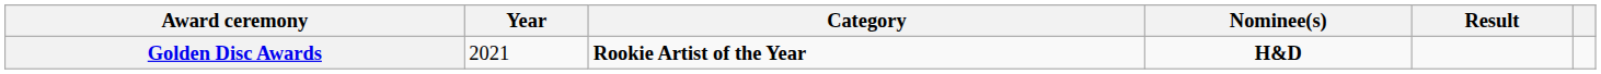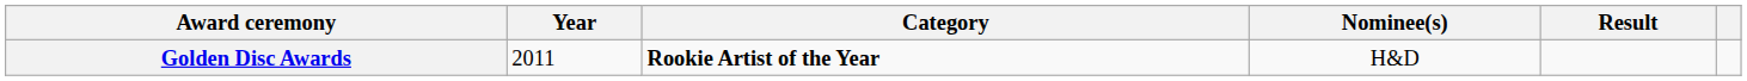Golden Disc Awards | Year: 2021 -> 2011
Golden Disc Awards | Nominee(s): bold -> normal
